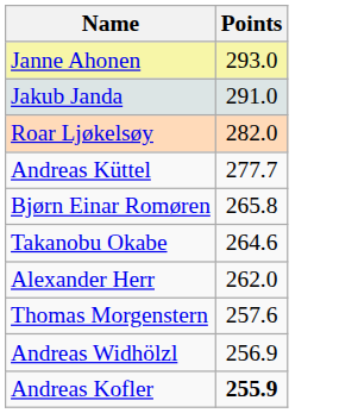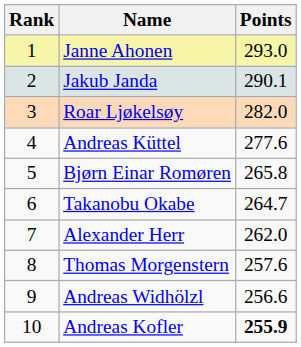+ column: Rank | 1 | 2 | 3 | 4 | 5 | 6 | 7 | 8 | 9 | 10
Jakub Janda | Points: 291.0 -> 290.1
Andreas Küttel | Points: 277.7 -> 277.6
Takanobu Okabe | Points: 264.6 -> 264.7
Andreas Widhölzl | Points: 256.9 -> 256.6
